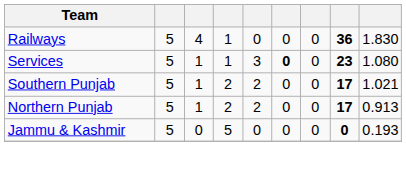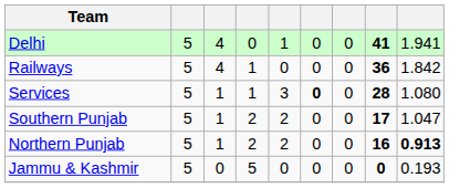+ row: Delhi | 5 | 4 | 0 | 1 | 0 | 0 | 41 | 1.941
Railways | column 9: 1.830 -> 1.842
Services | column 8: 23 -> 28
Southern Punjab | column 9: 1.021 -> 1.047
Northern Punjab | column 8: 17 -> 16
Northern Punjab | column 9: normal -> bold
